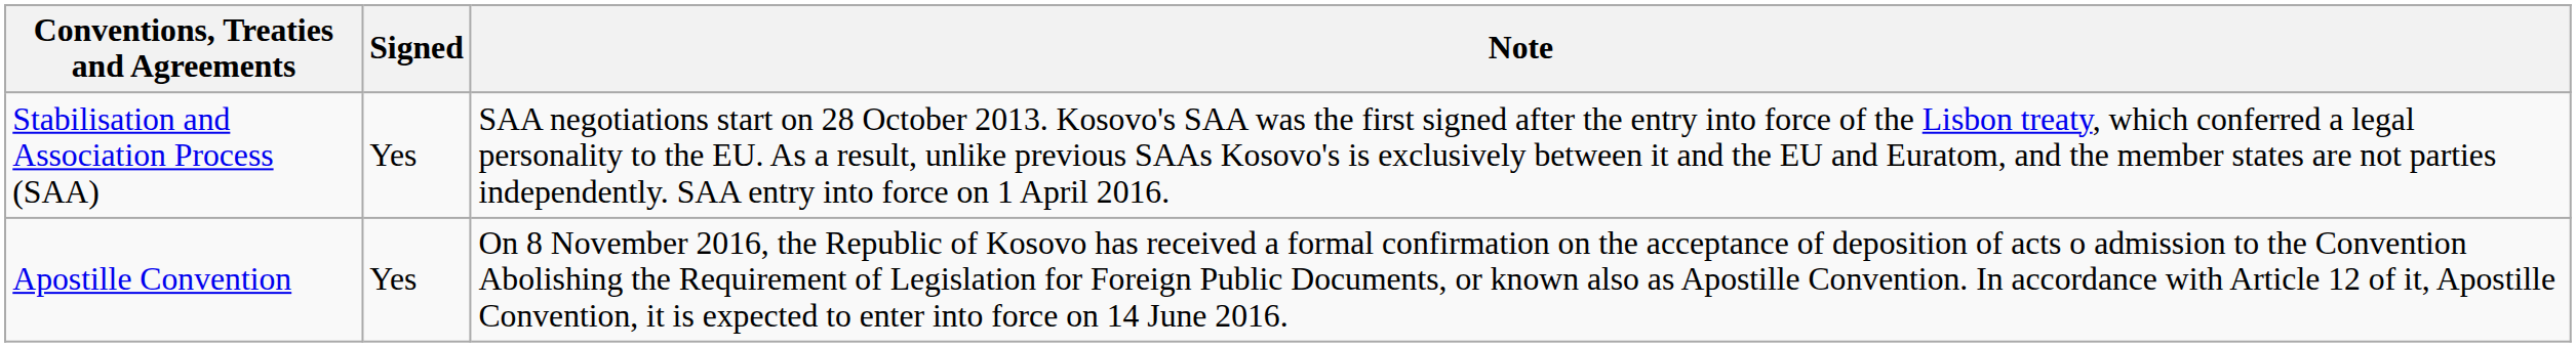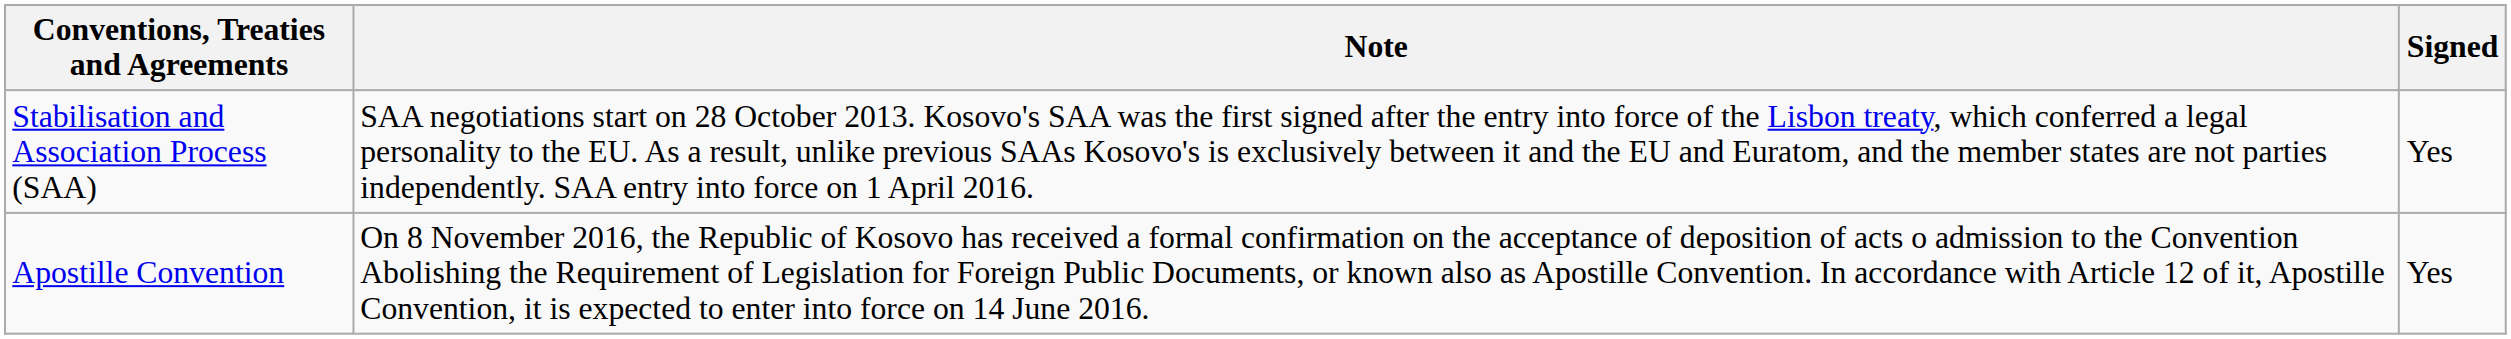columns swapped: Note <-> Signed
